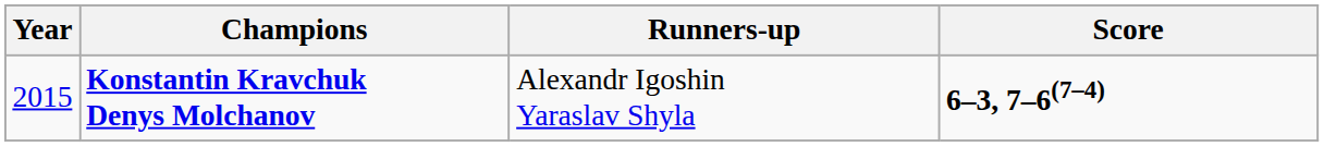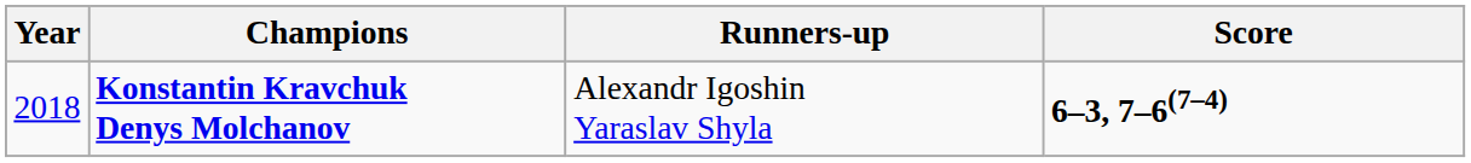Konstantin Kravchuk Denys Molchanov | Year: 2015 -> 2018
